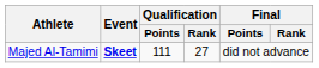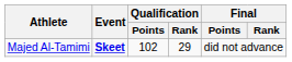Majed Al-Tamimi | Qualification / Points: 111 -> 102
Majed Al-Tamimi | Qualification / Rank: 27 -> 29
